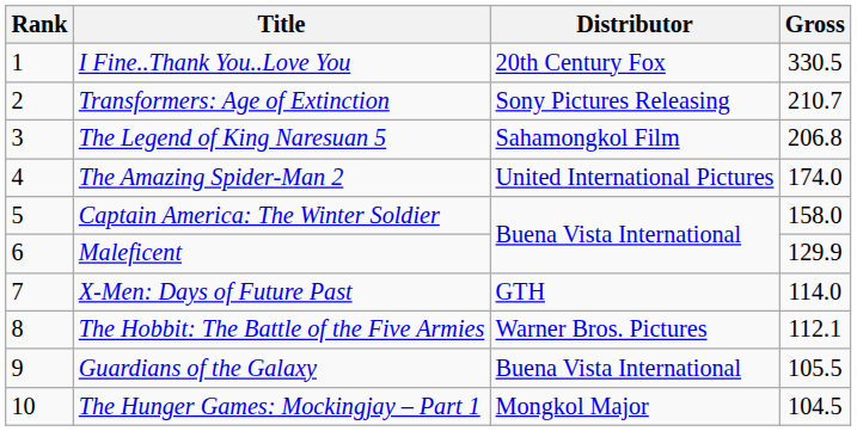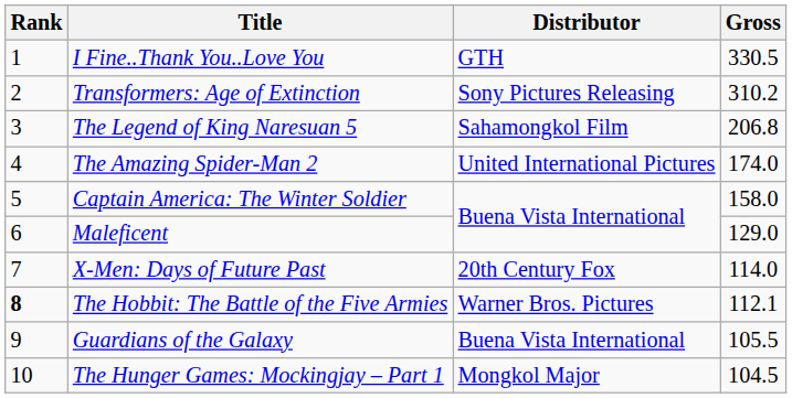I Fine..Thank You..Love You | Distributor: 20th Century Fox -> GTH
Transformers: Age of Extinction | Gross: 210.7 -> 310.2
Maleficent | Gross: 129.9 -> 129.0
X-Men: Days of Future Past | Distributor: GTH -> 20th Century Fox
The Hobbit: The Battle of the Five Armies | Rank: normal -> bold
